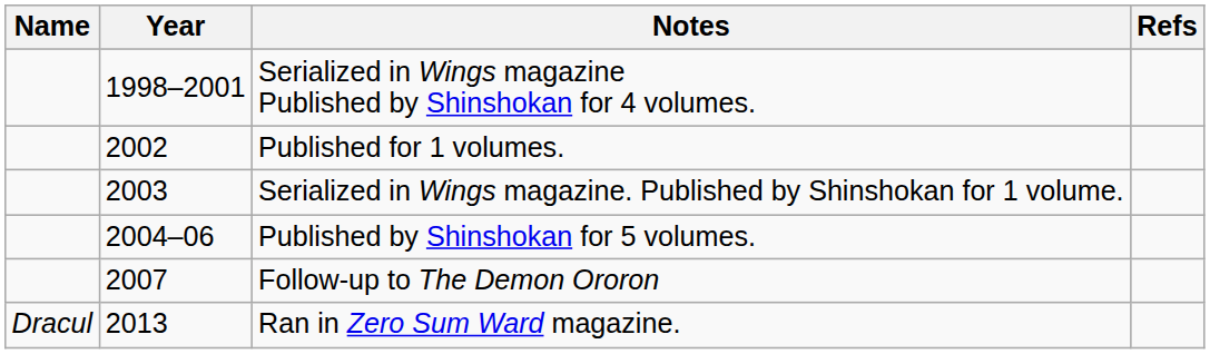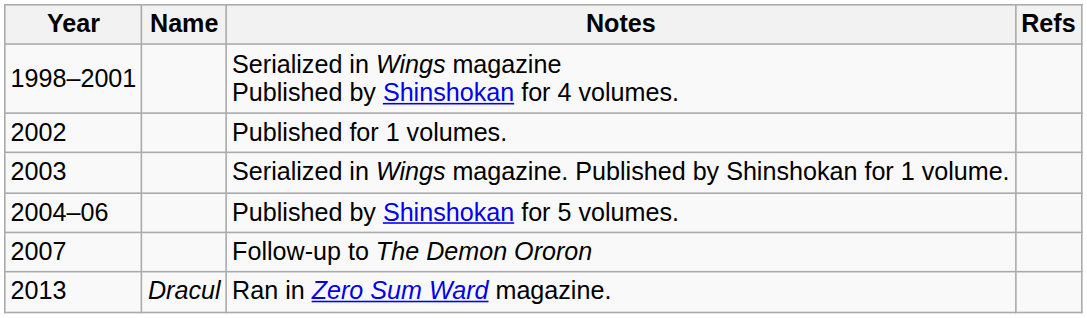columns swapped: Name <-> Year
